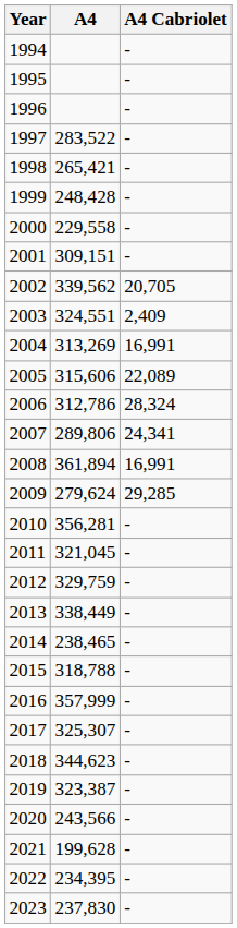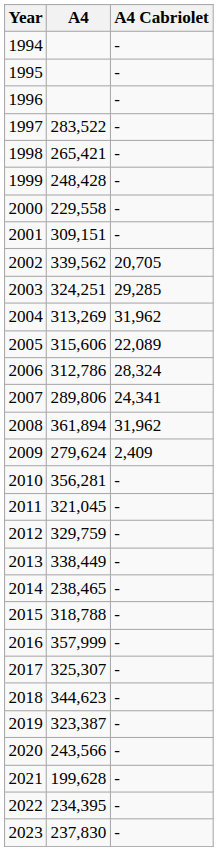2003 | A4: 324,551 -> 324,251
2003 | A4 Cabriolet: 2,409 -> 29,285
2004 | A4 Cabriolet: 16,991 -> 31,962
2008 | A4 Cabriolet: 16,991 -> 31,962
2009 | A4 Cabriolet: 29,285 -> 2,409
